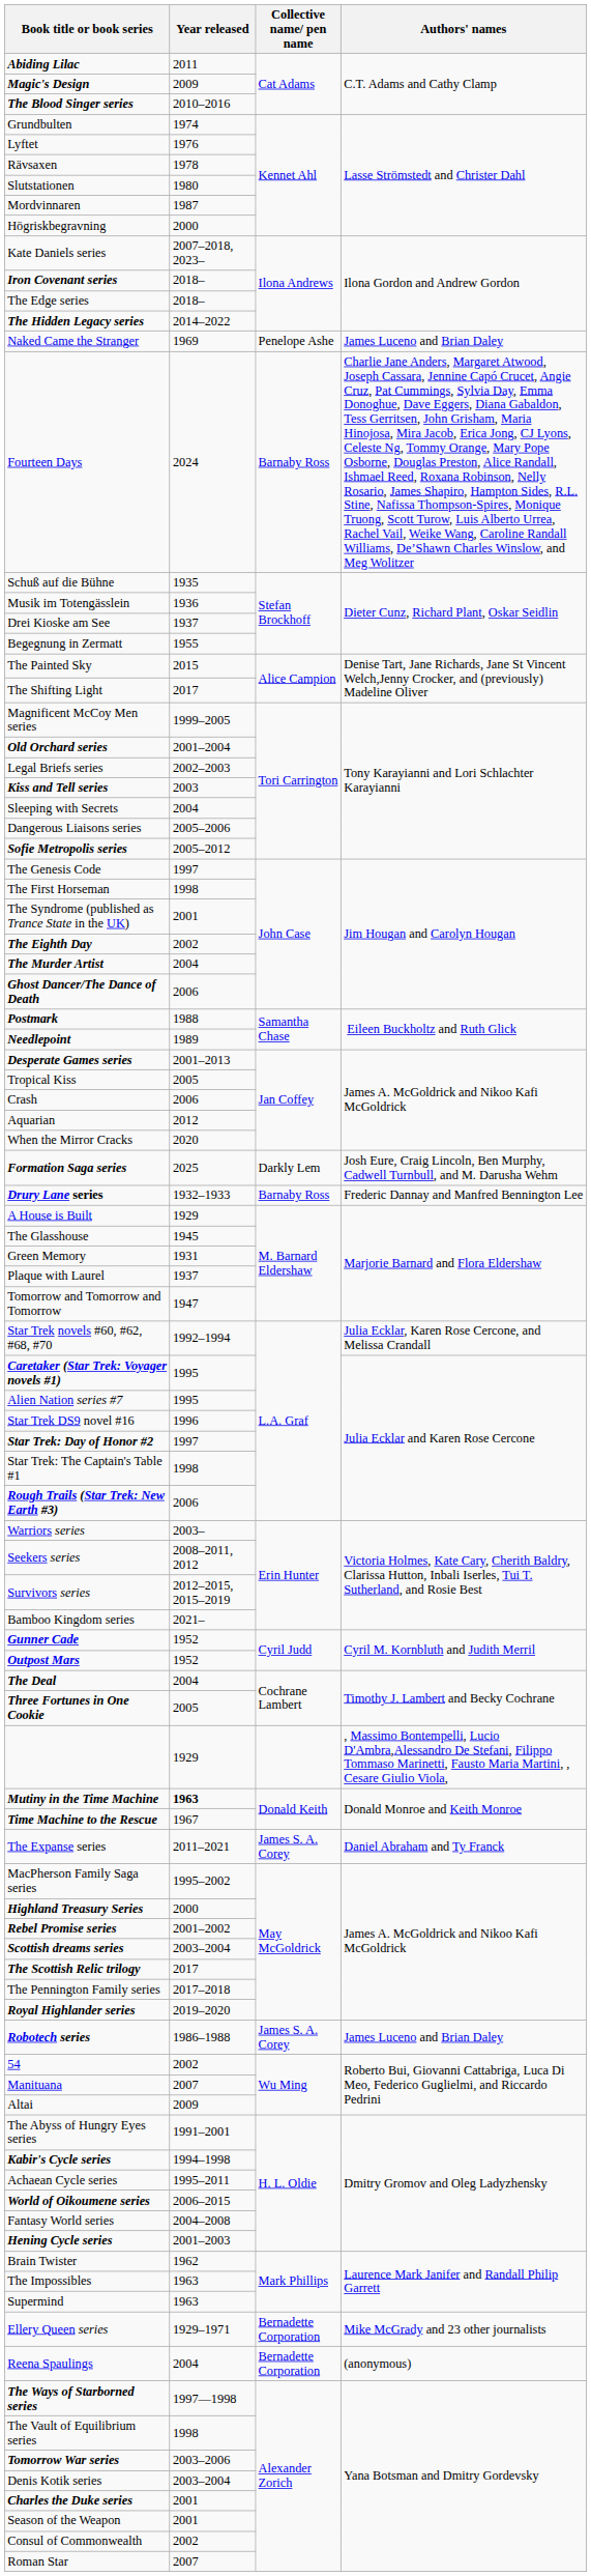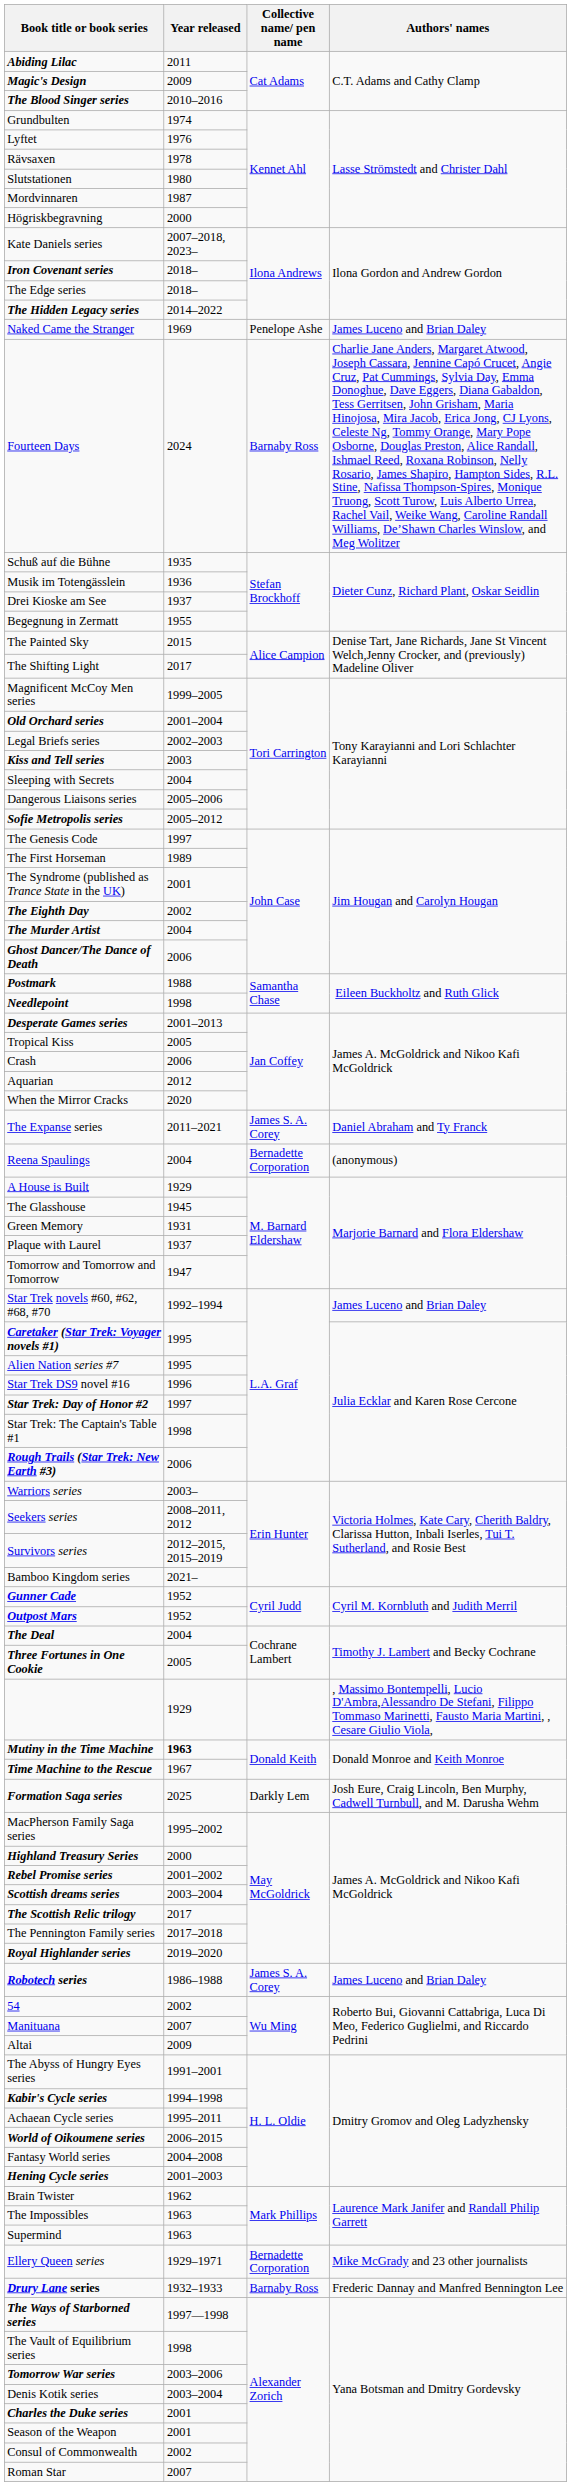The First Horseman | Year released: 1998 -> 1989
Needlepoint | Year released: 1989 -> 1998
rows swapped: The Expanse series <-> Formation Saga series
rows swapped: Reena Spaulings <-> Drury Lane series
Star Trek novels #60, #62, #68, #70 | Authors' names: Julia Ecklar, Karen Rose Cercone, and Melissa Crandall -> James Luceno and Brian Daley
